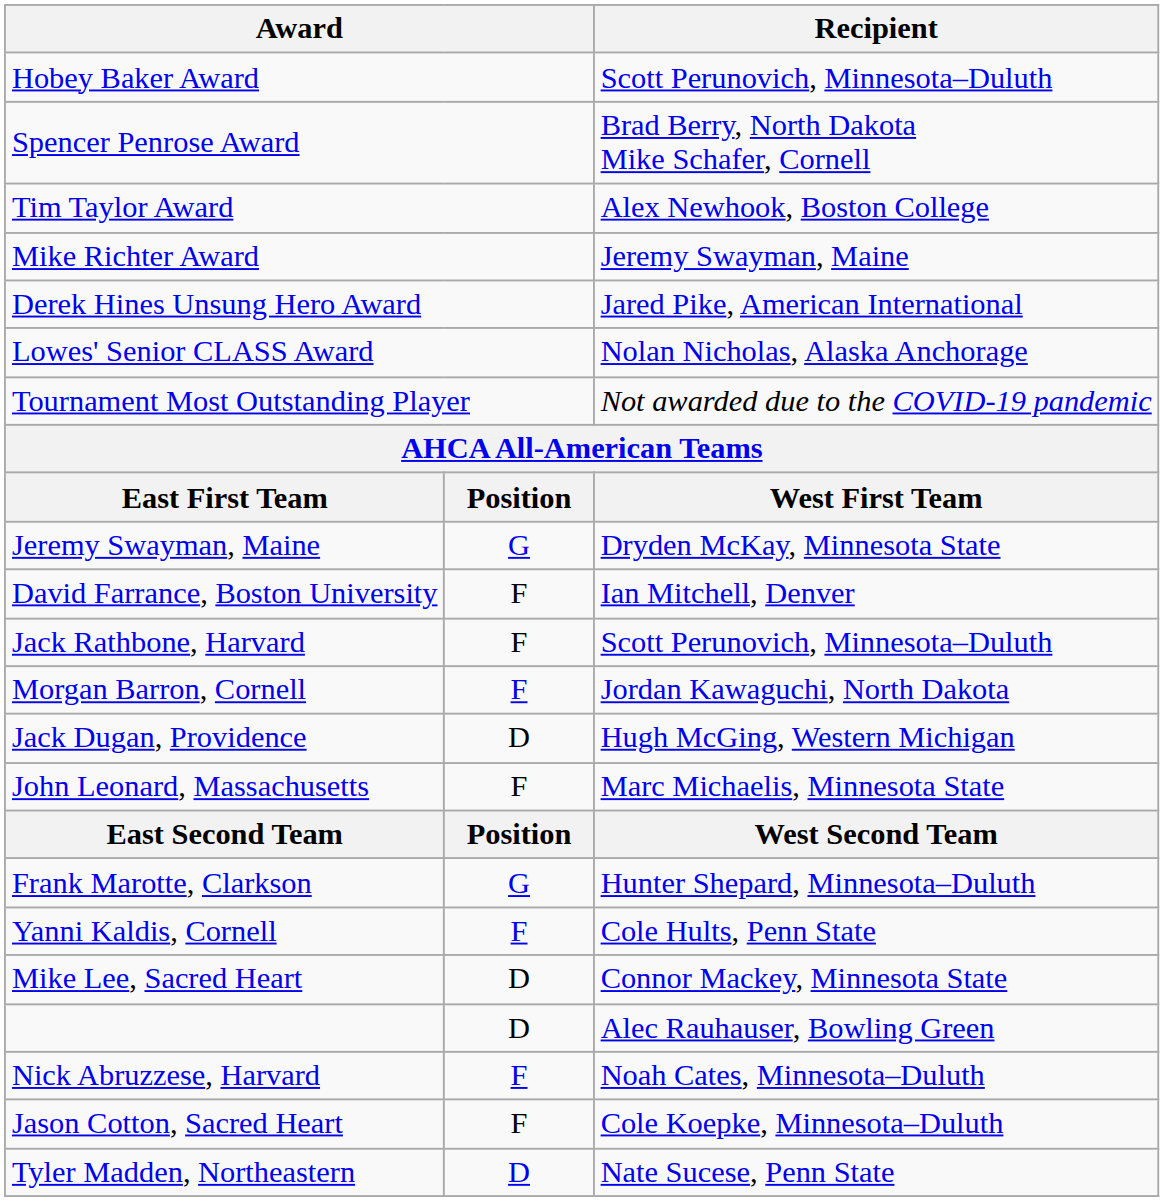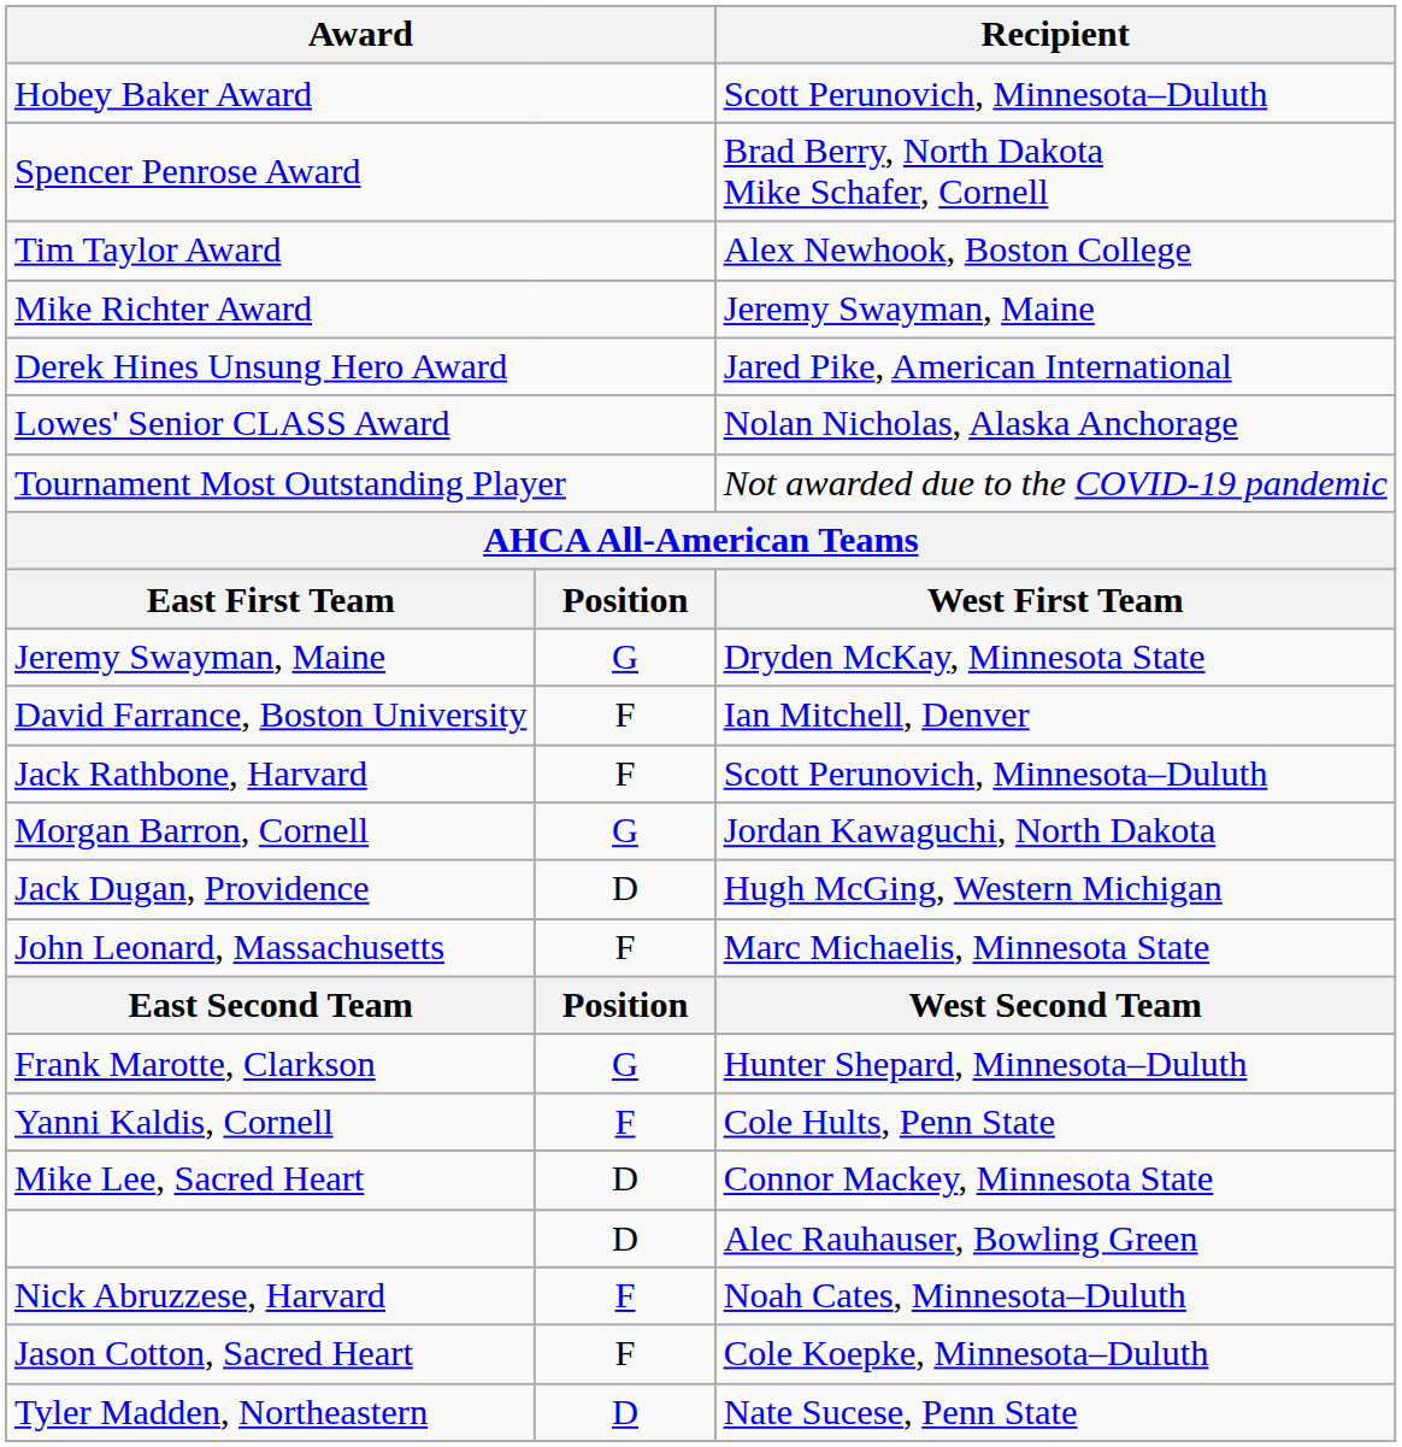Morgan Barron, Cornell | column 2: F -> G
